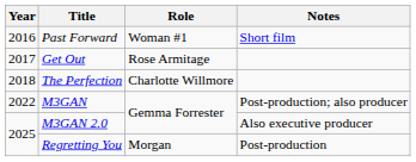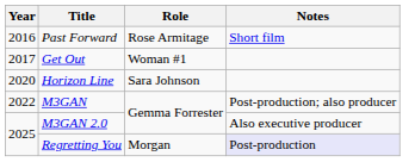Past Forward | Role: Woman #1 -> Rose Armitage
Get Out | Role: Rose Armitage -> Woman #1
- row: 2018 | The Perfection | Charlotte Willmore
+ row: 2020 | Horizon Line | Sara Johnson
Regretting You | Notes: no background -> lavender background
